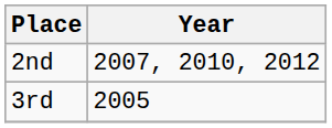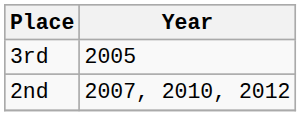rows swapped: 2nd <-> 3rd
